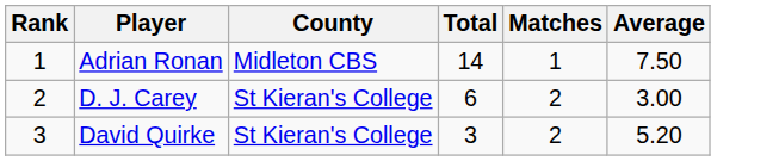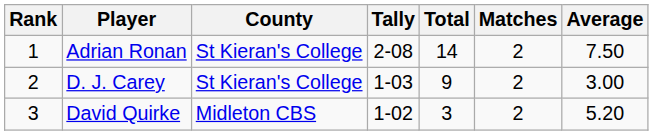+ column: Tally | 2-08 | 1-03 | 1-02
Adrian Ronan | County: Midleton CBS -> St Kieran's College
Adrian Ronan | Matches: 1 -> 2
D. J. Carey | Total: 6 -> 9
David Quirke | County: St Kieran's College -> Midleton CBS
